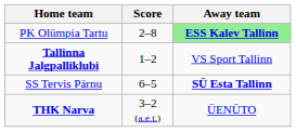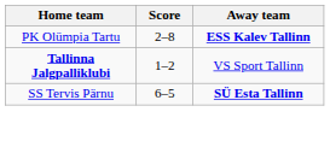PK Olümpia Tartu | Away team: lightgreen background -> no background
- row: THK Narva | 3–2 (a.e.t.) | ÜENÜTO
